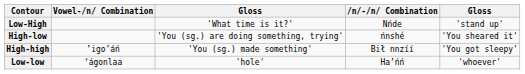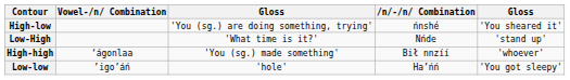rows swapped: Low-High <-> High-low
High-high | Vowel-/n/ Combination: ’igo’áń -> ‘ágonlaa
High-high | column 5: 'You got sleepy' -> 'whoever'
Low-low | Vowel-/n/ Combination: ‘ágonlaa -> ’igo’áń
Low-low | column 5: 'whoever' -> 'You got sleepy'
